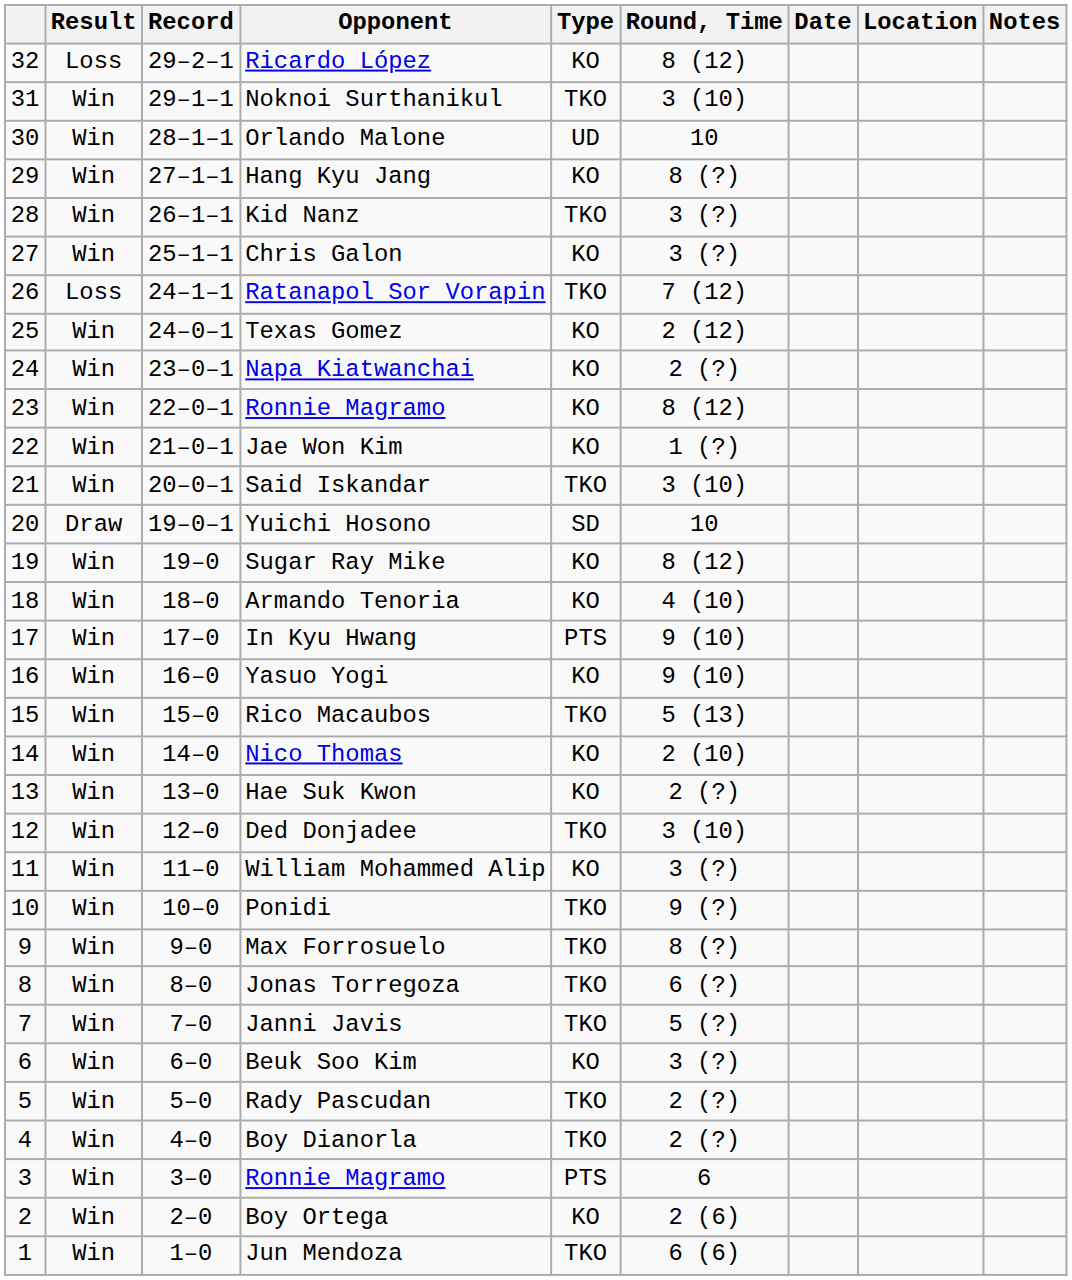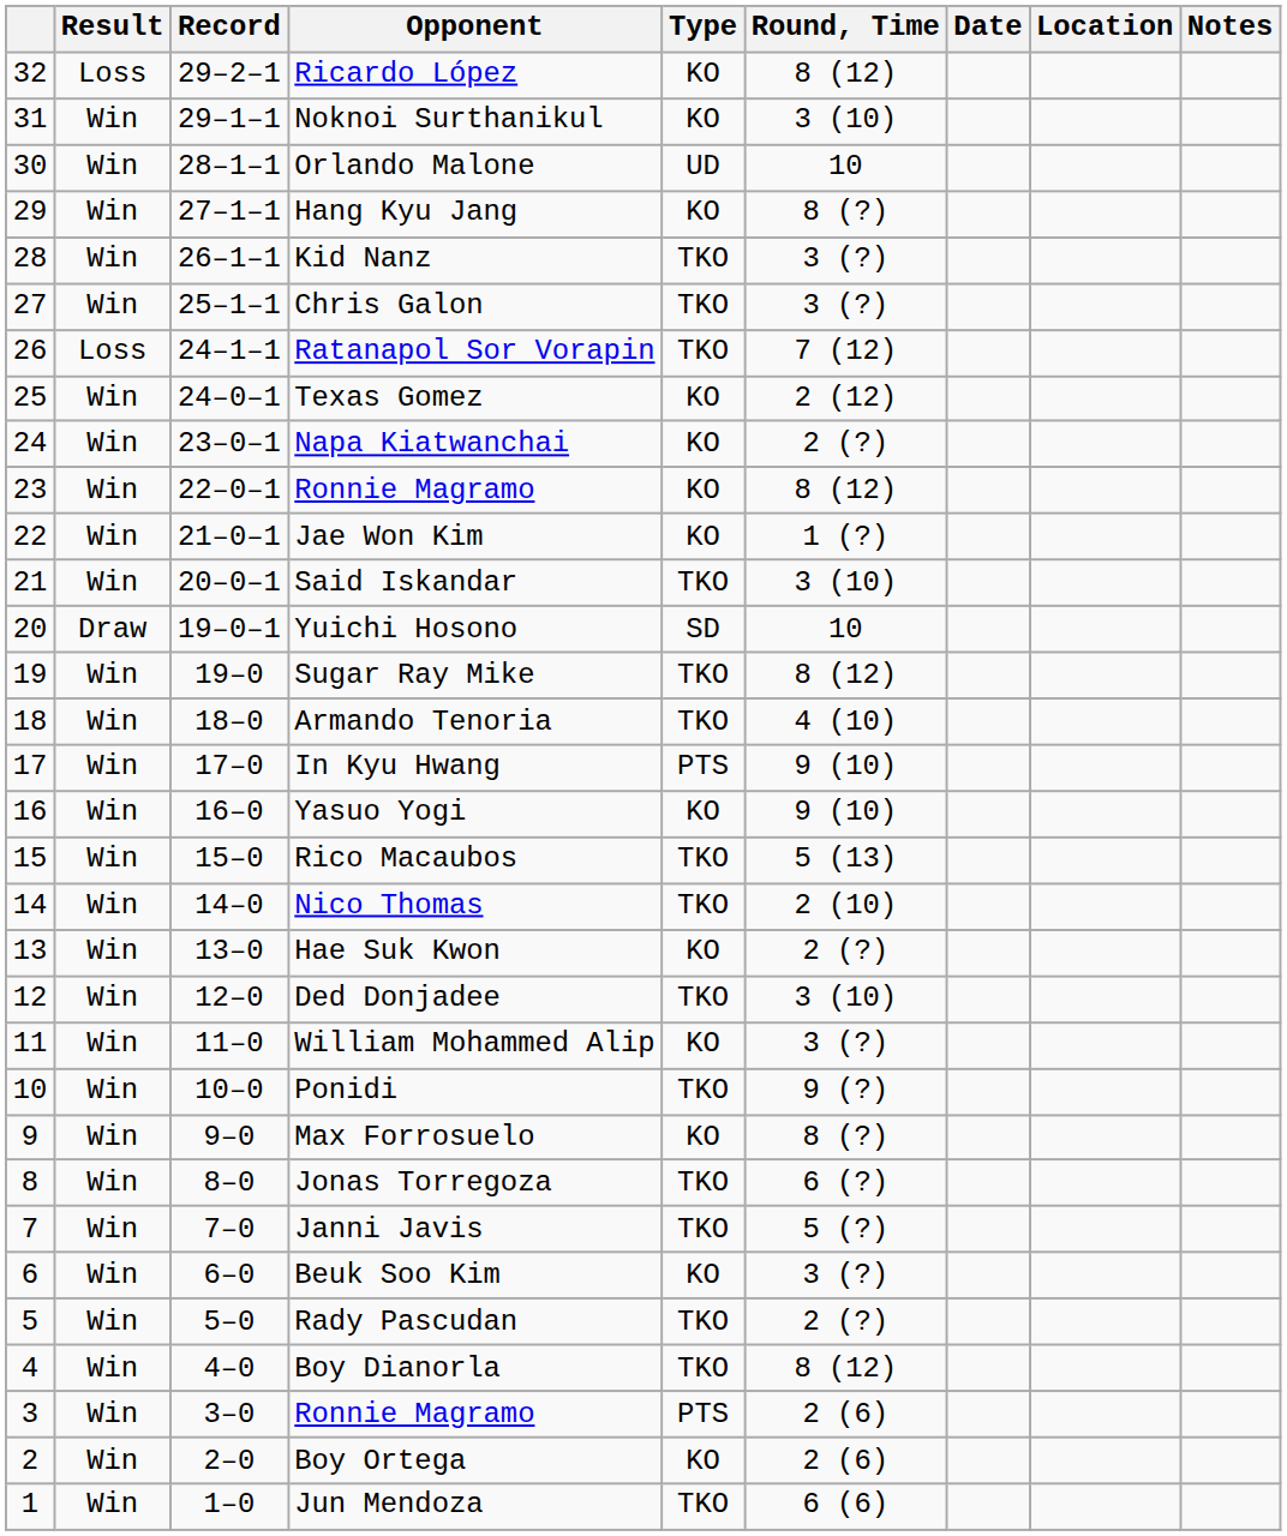Noknoi Surthanikul | Type: TKO -> KO
Chris Galon | Type: KO -> TKO
Sugar Ray Mike | Type: KO -> TKO
Armando Tenoria | Type: KO -> TKO
Nico Thomas | Type: KO -> TKO
Max Forrosuelo | Type: TKO -> KO
Boy Dianorla | Round, Time: 2 (?) -> 8 (12)
3 / Ronnie Magramo | Round, Time: 6 -> 2 (6)
